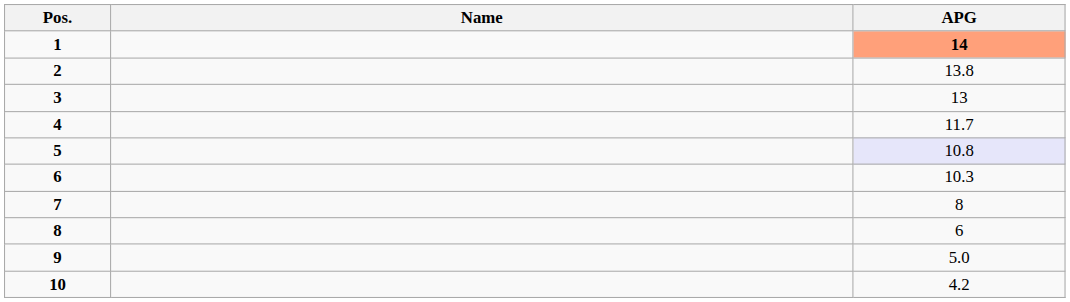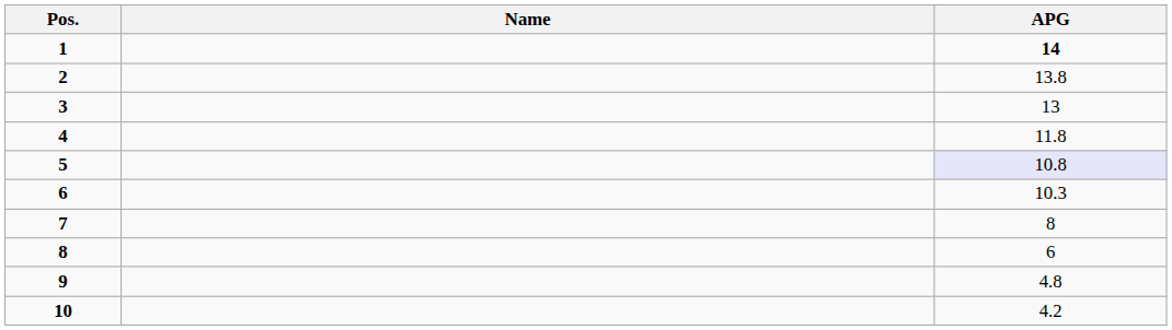1 | APG: lightsalmon background -> no background
4 | APG: 11.7 -> 11.8
9 | APG: 5.0 -> 4.8
